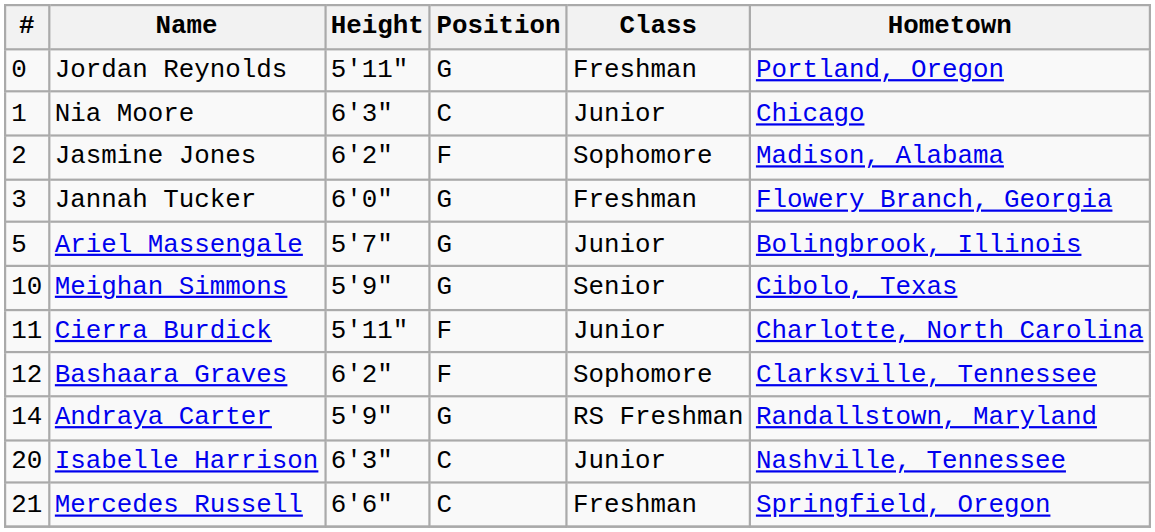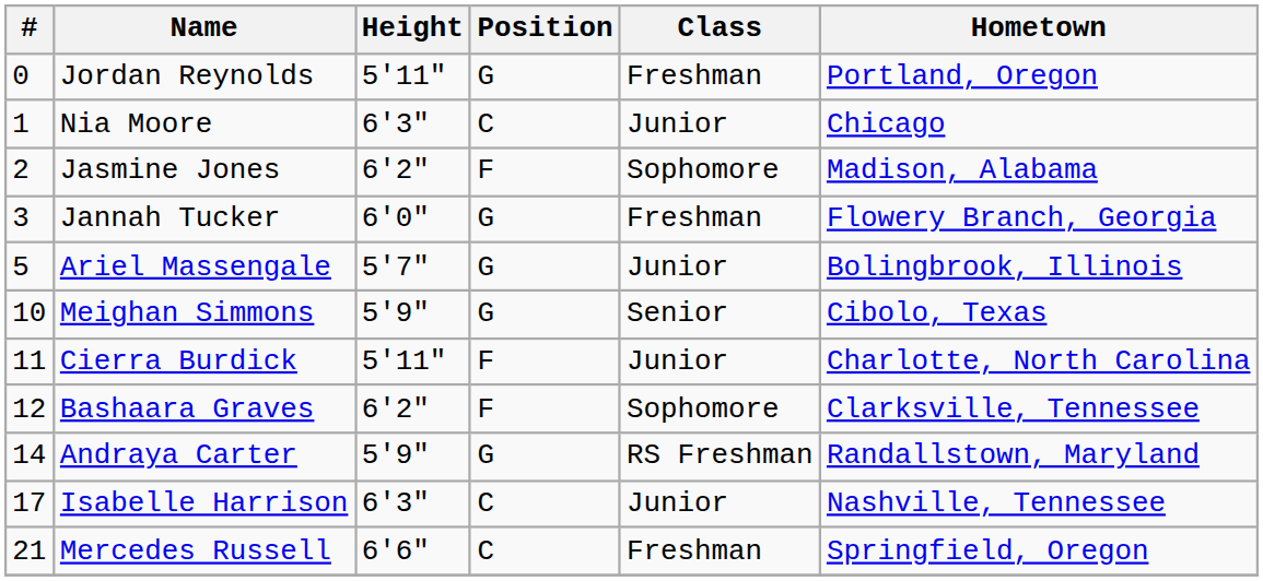Isabelle Harrison | #: 20 -> 17
